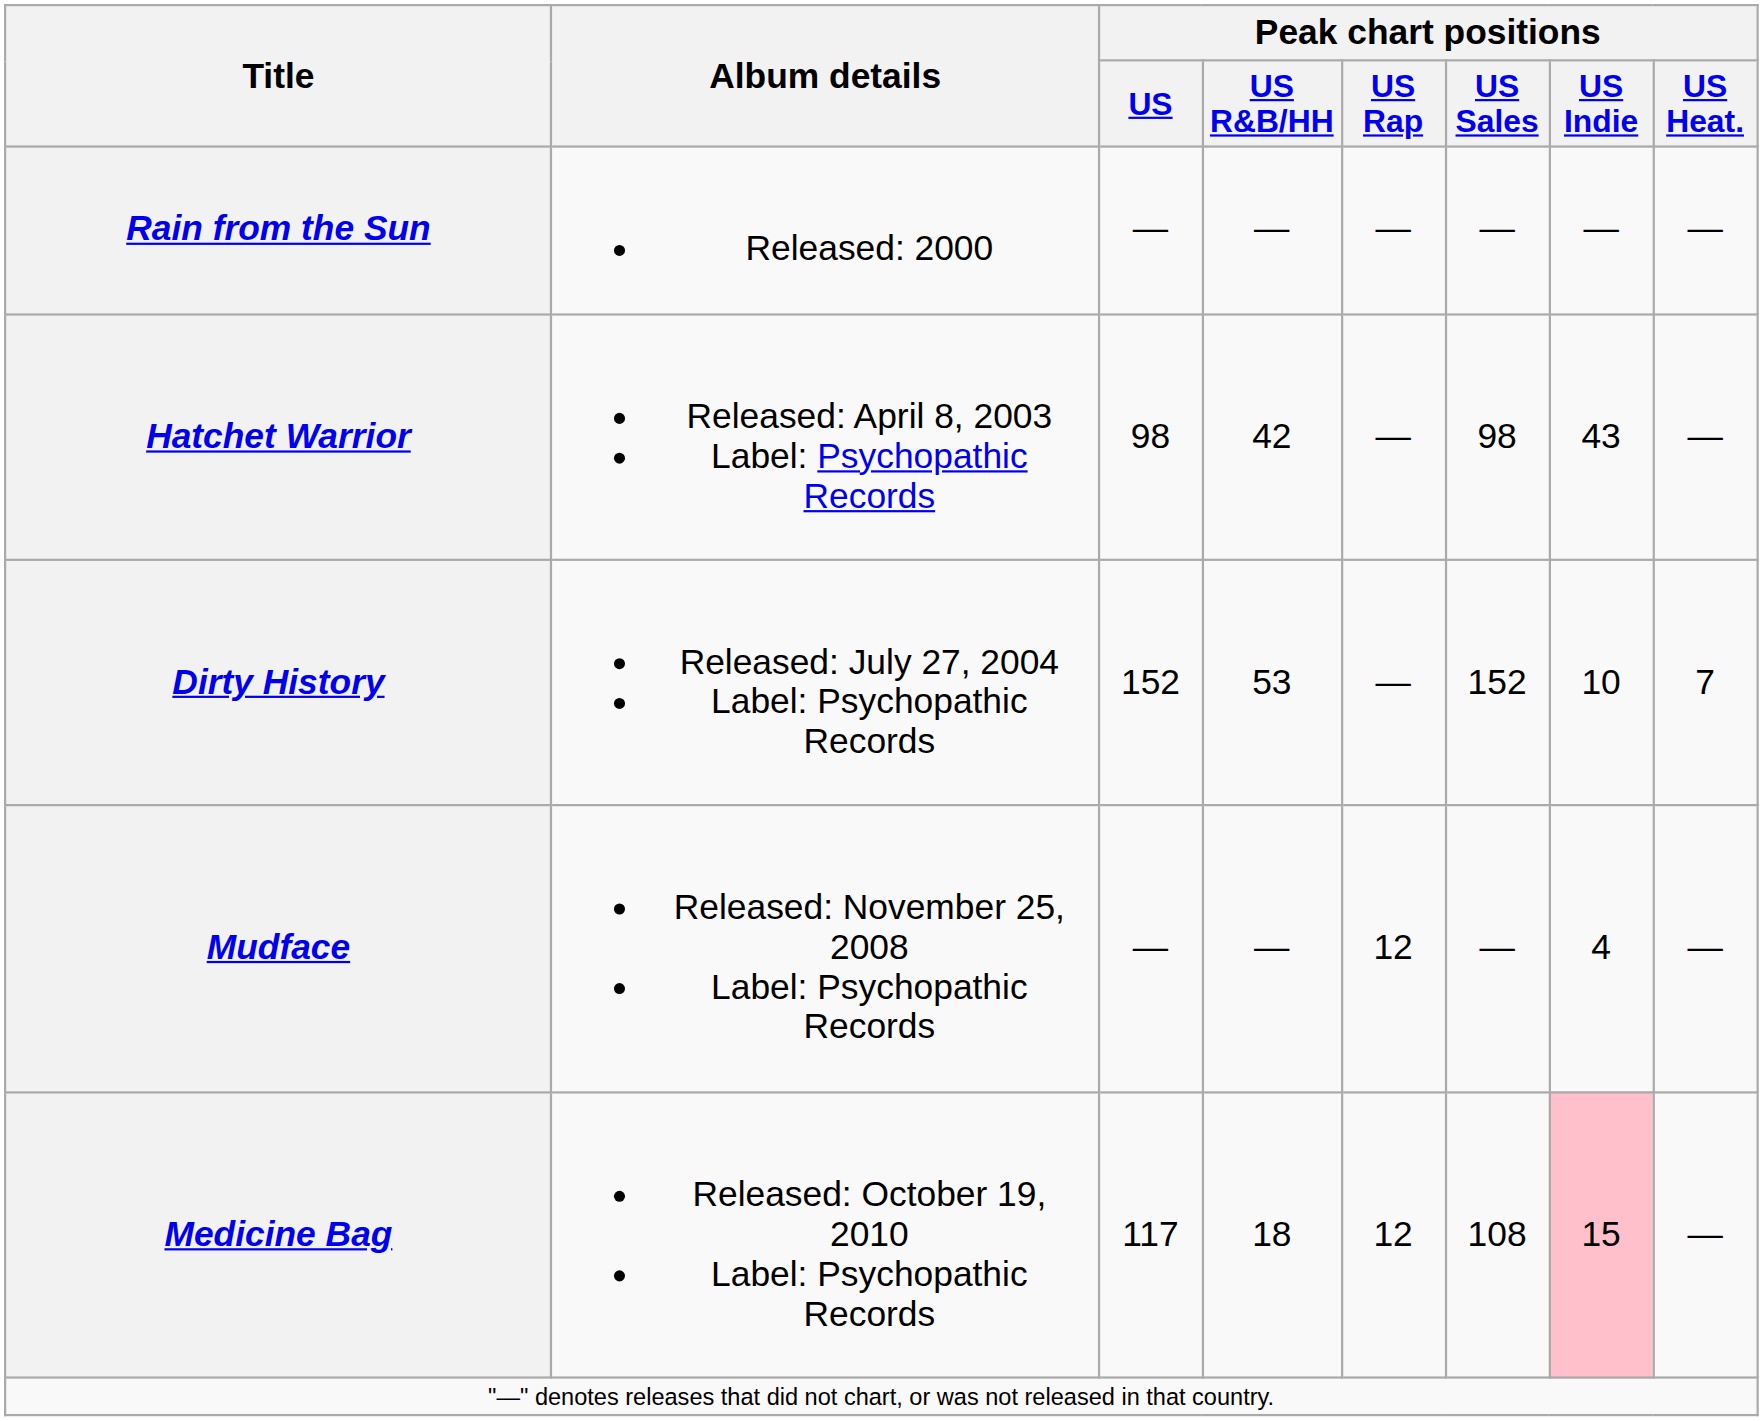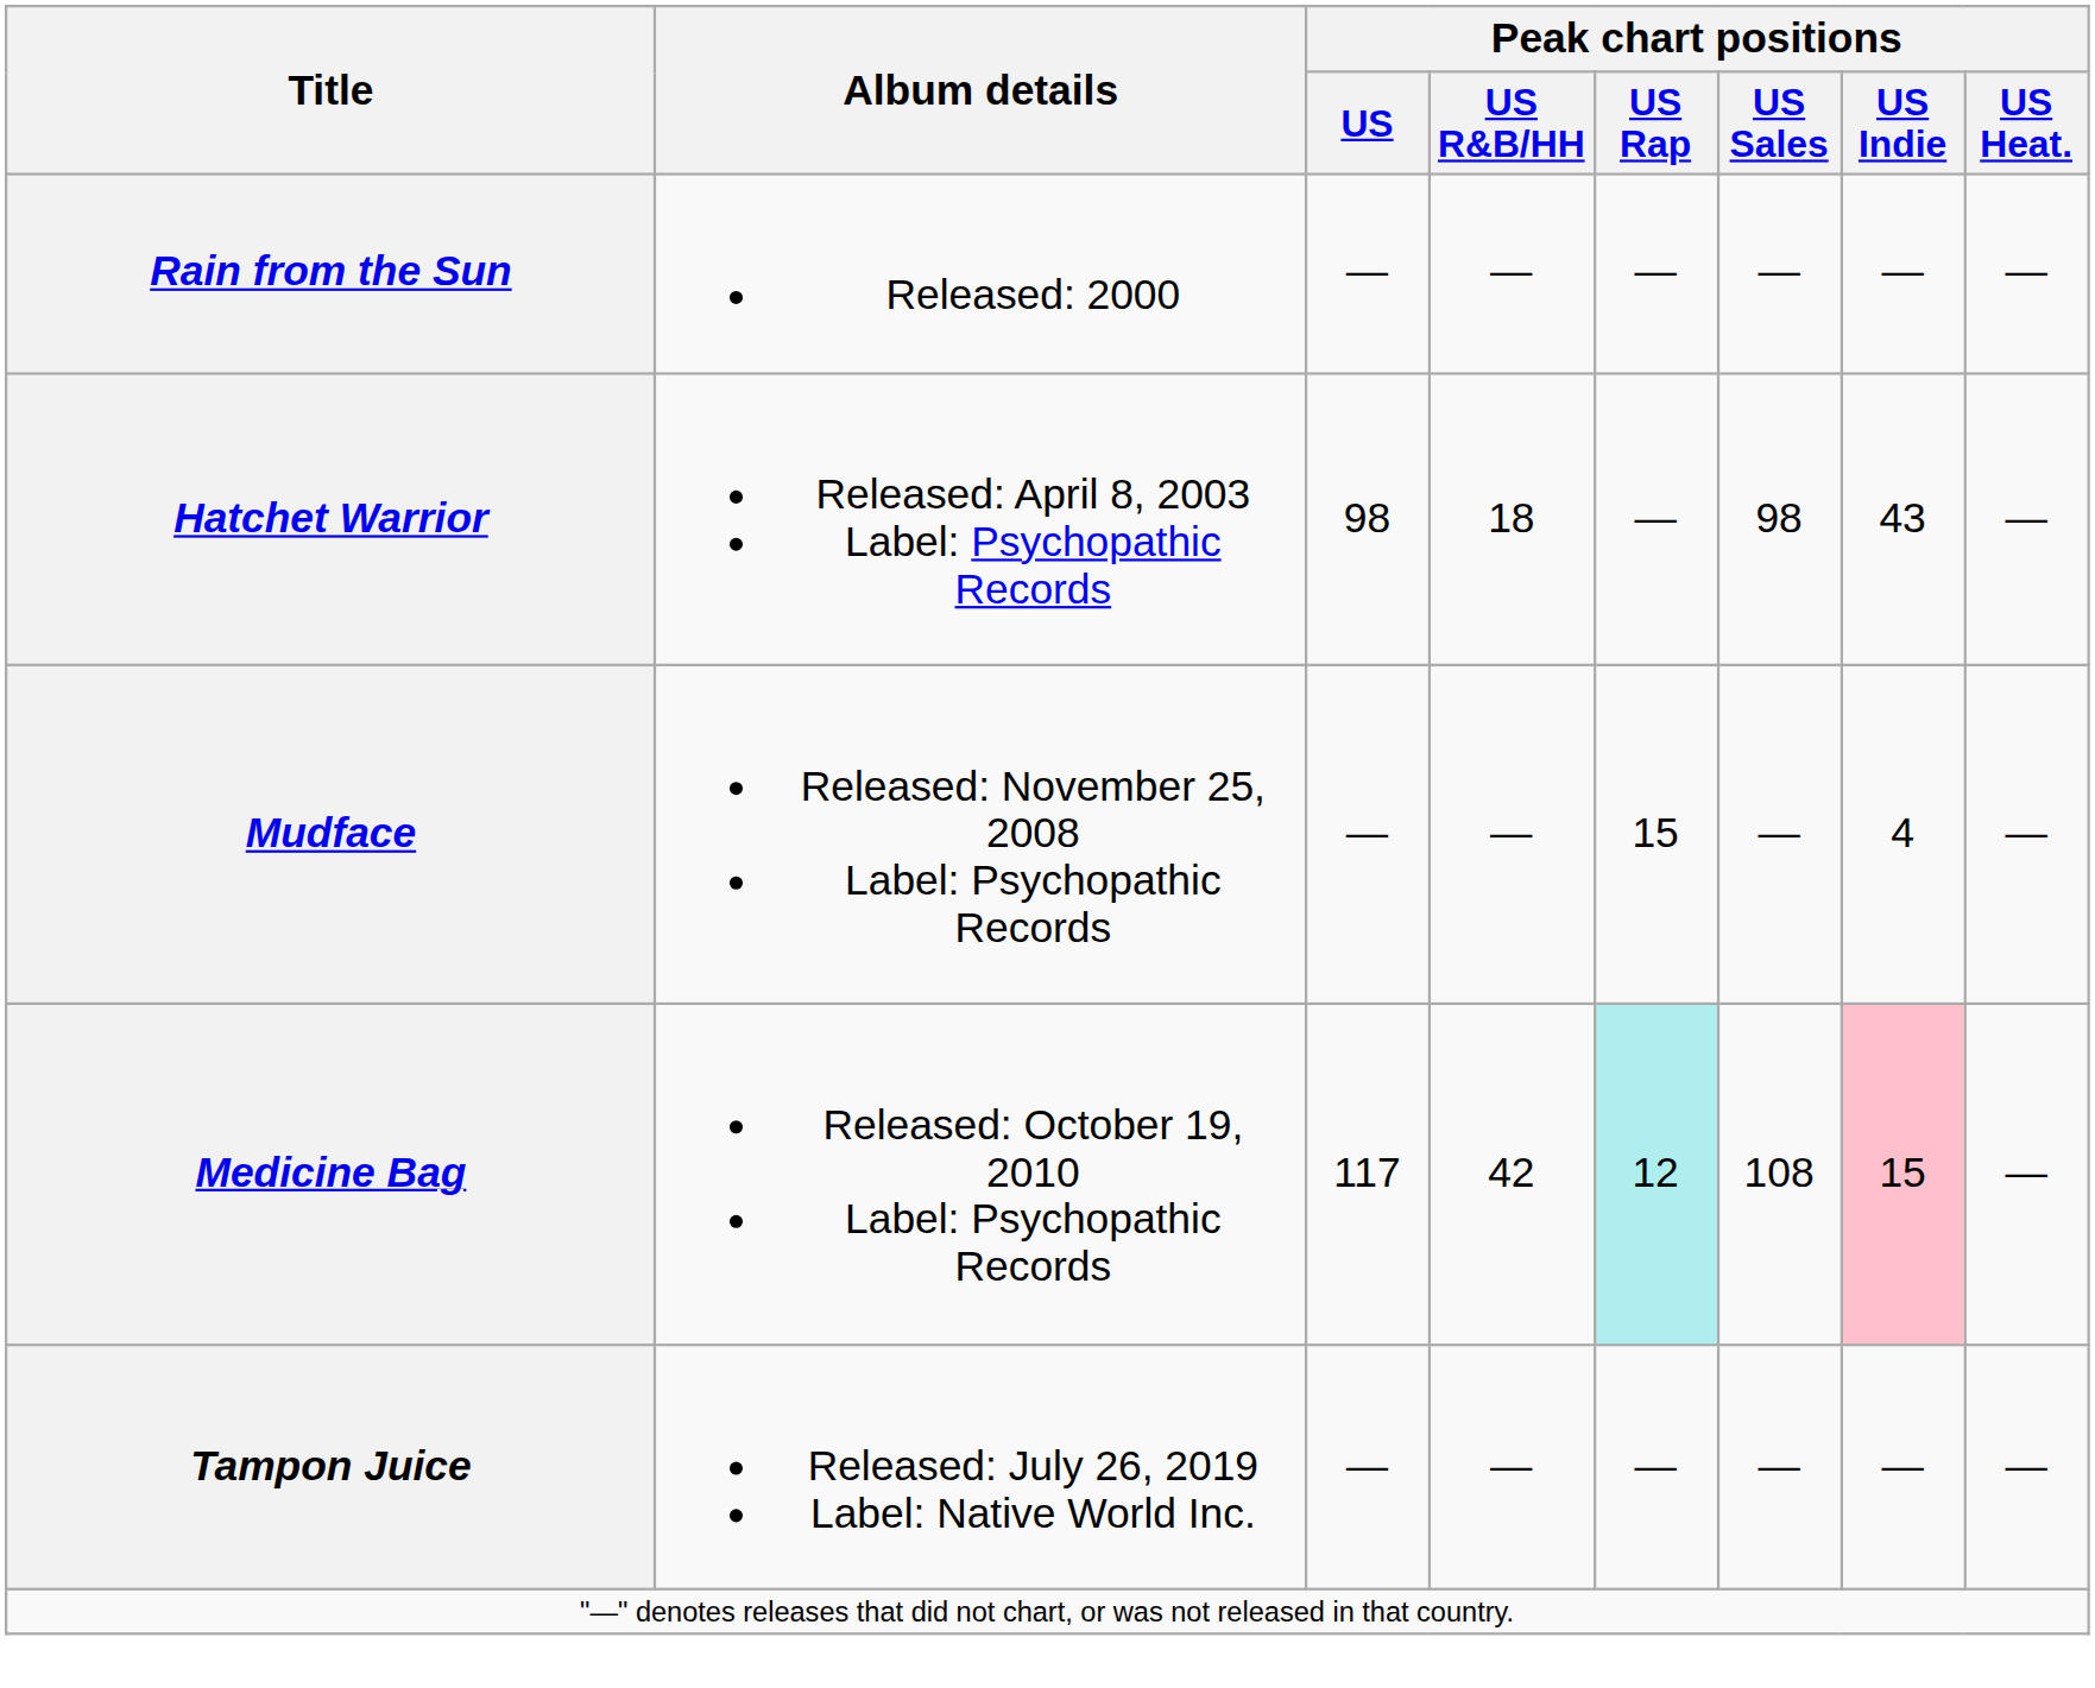Hatchet Warrior | Peak chart positions / US R&B/HH: 42 -> 18
- row: Dirty History | Released: July 27, 2004 Label: Psychopathic Records | 152 | 53 | — | 152 | 10 | 7
Mudface | Peak chart positions / US Rap: 12 -> 15
Medicine Bag | Peak chart positions / US R&B/HH: 18 -> 42
Medicine Bag | Peak chart positions / US Rap: no background -> paleturquoise background
+ row: Tampon Juice | Released: July 26, 2019 Label: Native World Inc. | — | — | — | — | — | —
